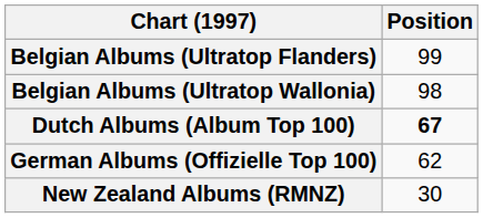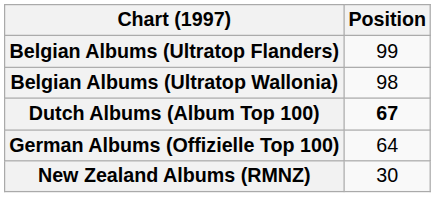German Albums (Offizielle Top 100) | Position: 62 -> 64
